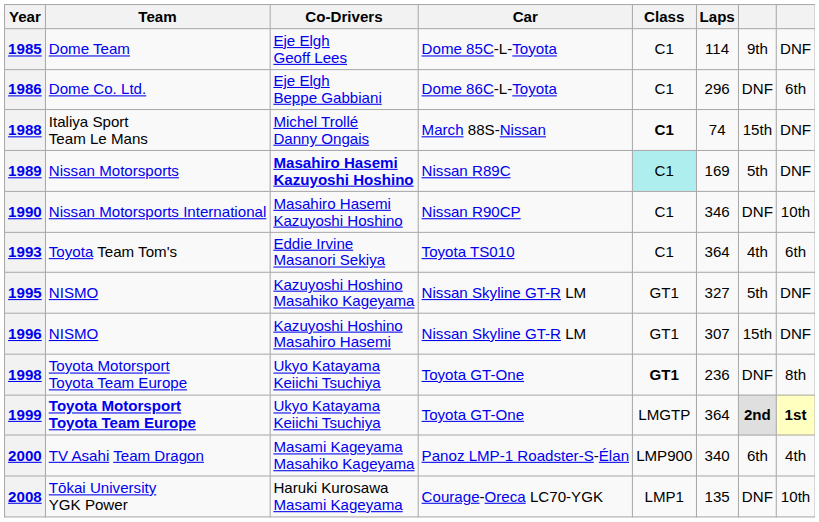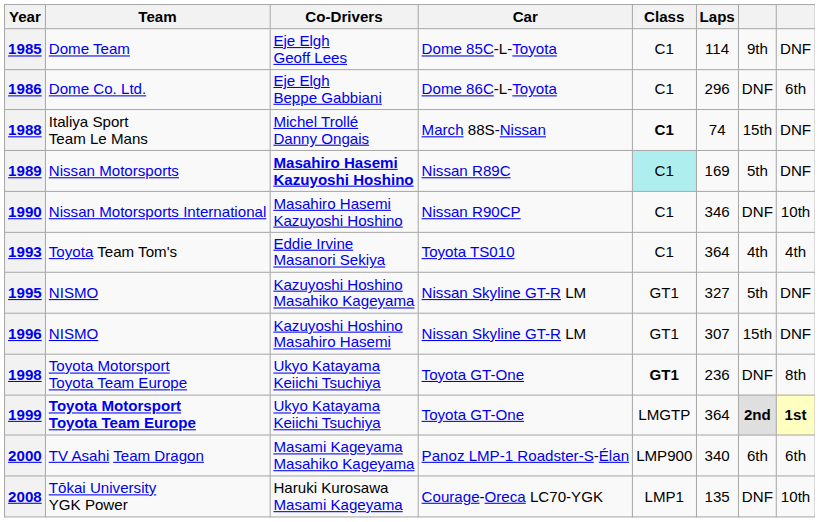1993 | column 8: 6th -> 4th
2000 | column 8: 4th -> 6th
